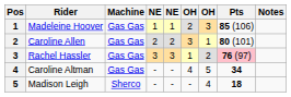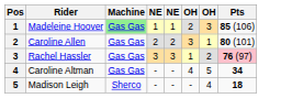- column: Notes
Madeleine Hoover | Machine: no background -> lightgreen background
